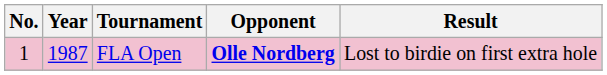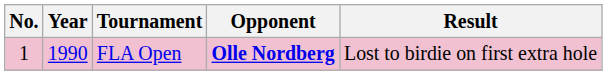FLA Open | Year: 1987 -> 1990
